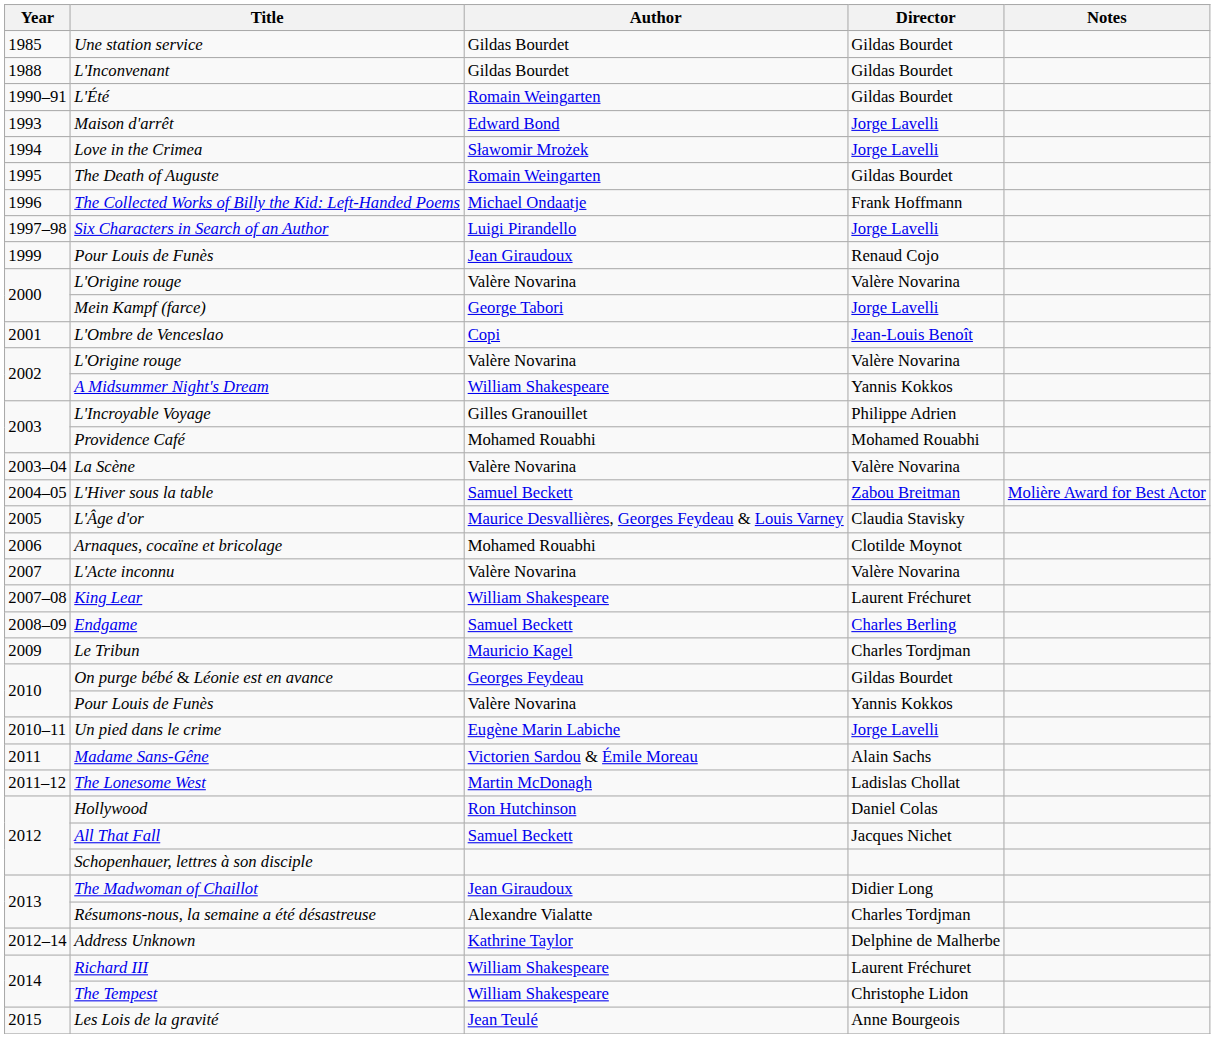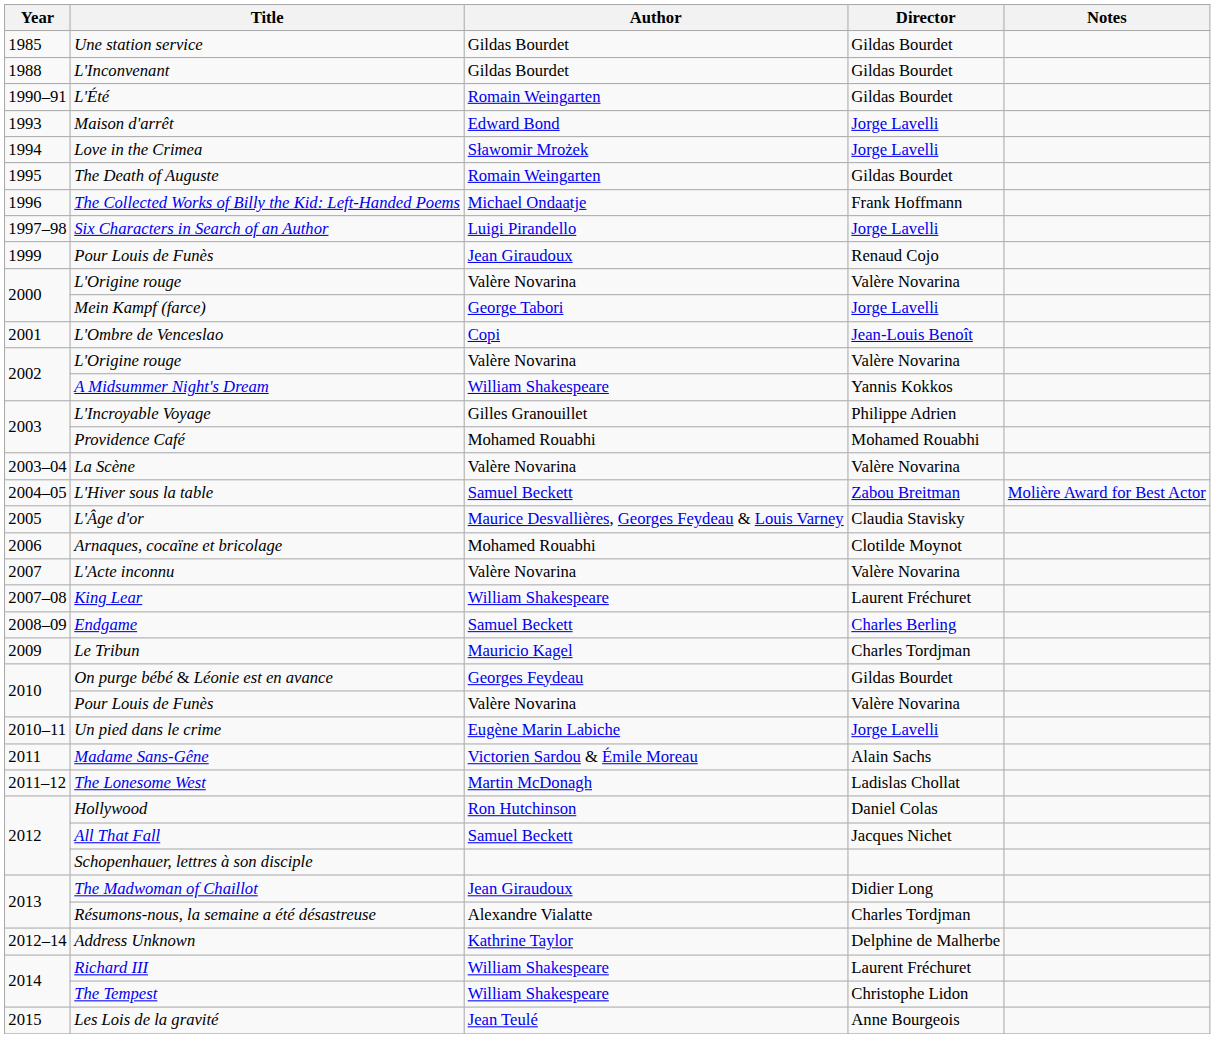2010 / Pour Louis de Funès | Director: Yannis Kokkos -> Valère Novarina
